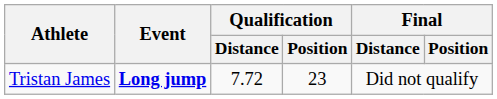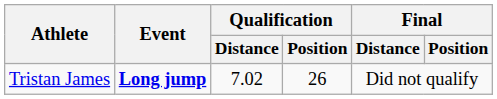Tristan James | Qualification / Distance: 7.72 -> 7.02
Tristan James | Qualification / Position: 23 -> 26
